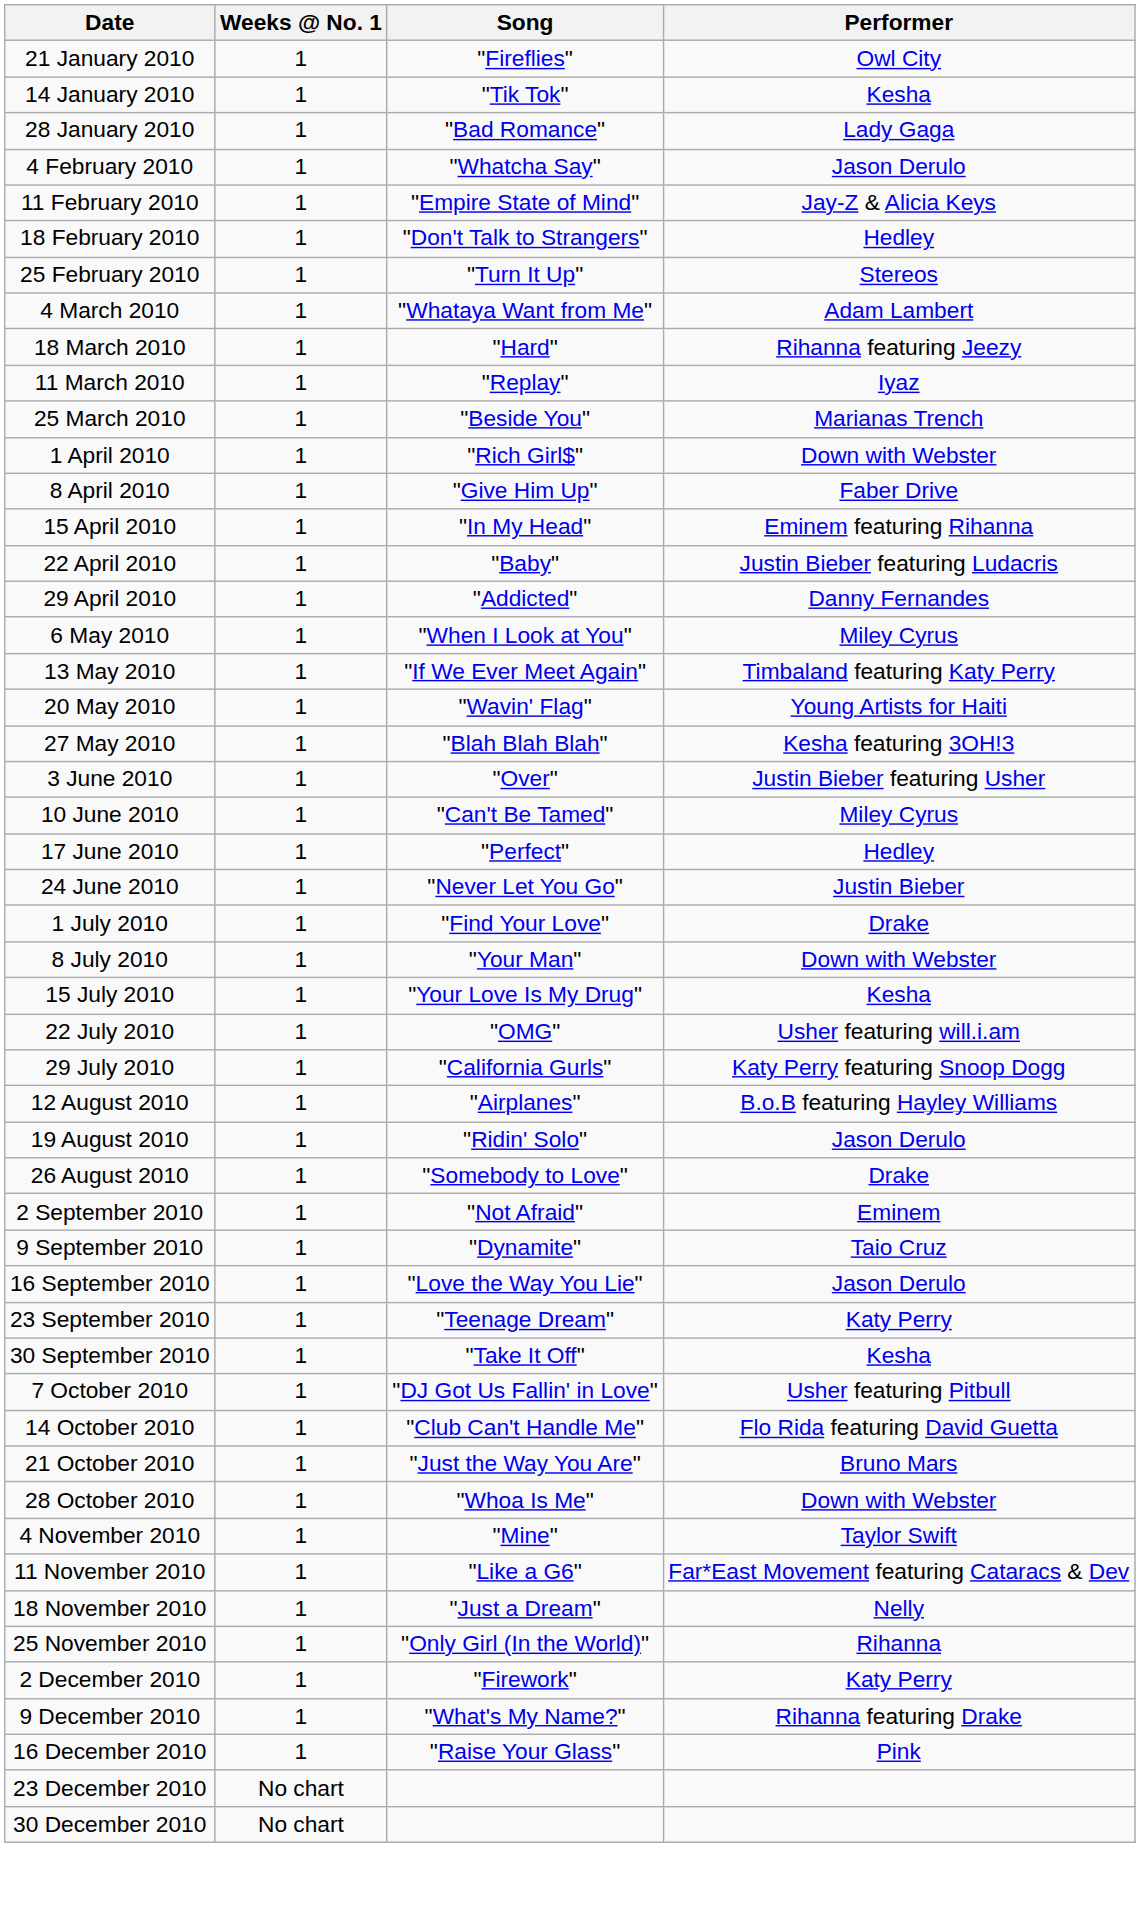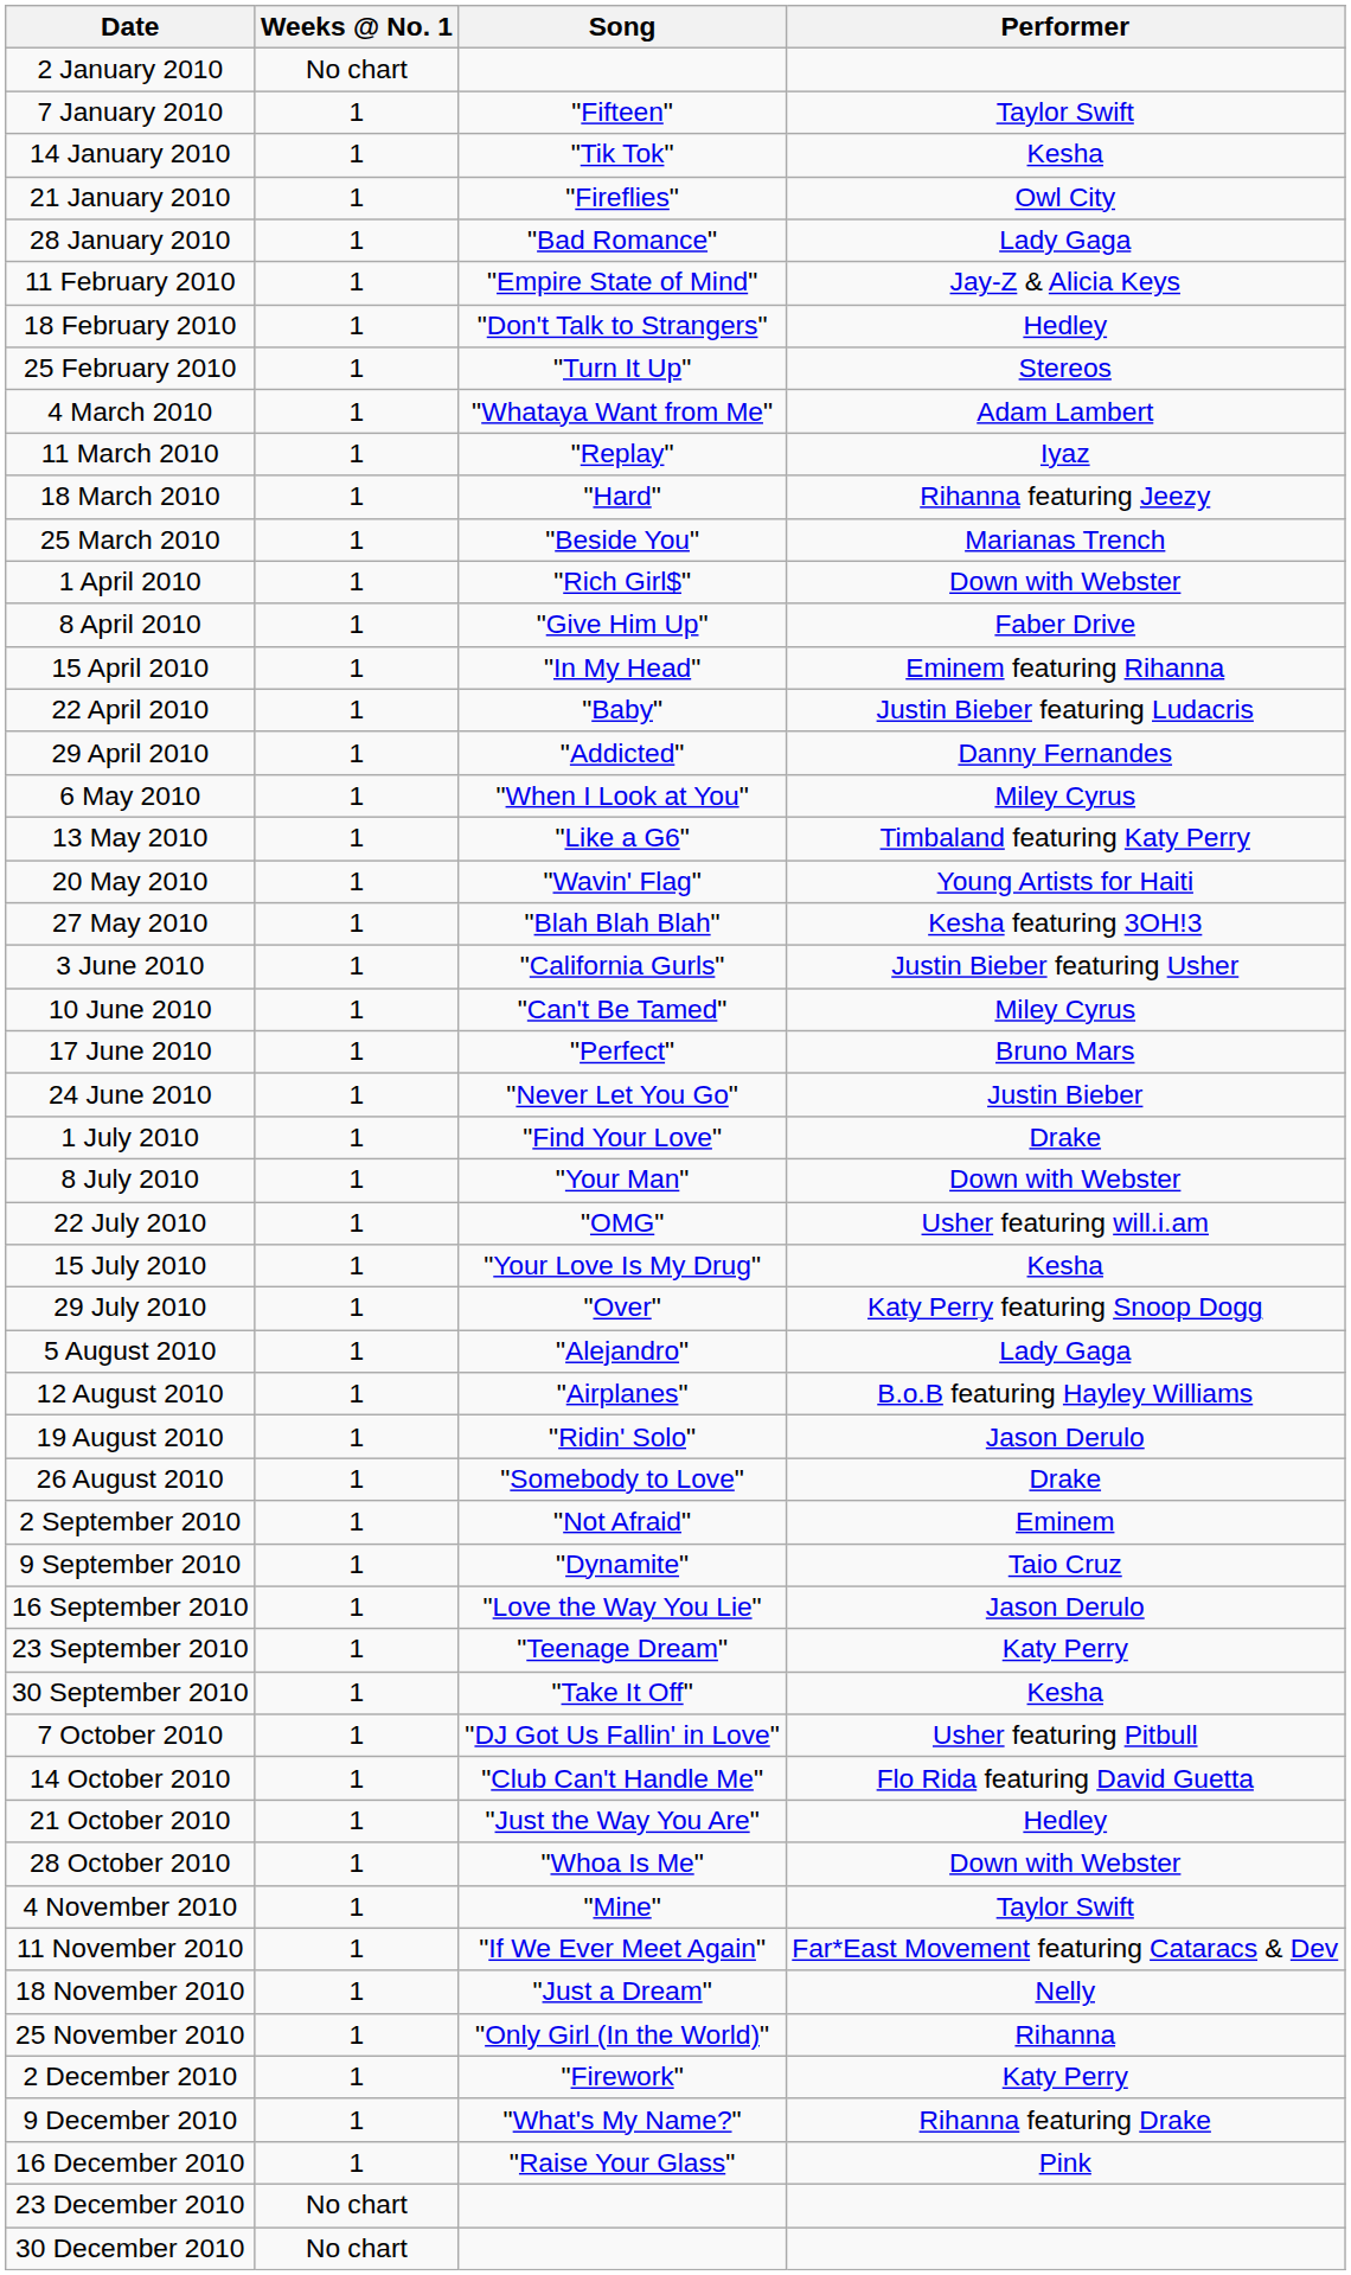+ row: 2 January 2010 | No chart
+ row: 7 January 2010 | 1 | "Fifteen" | Taylor Swift
rows swapped: 14 January 2010 <-> 21 January 2010
- row: 4 February 2010 | 1 | "Whatcha Say" | Jason Derulo
rows swapped: 11 March 2010 <-> 18 March 2010
13 May 2010 | Song: "If We Ever Meet Again" -> "Like a G6"
3 June 2010 | Song: "Over" -> "California Gurls"
17 June 2010 | Performer: Hedley -> Bruno Mars
rows swapped: 15 July 2010 <-> 22 July 2010
29 July 2010 | Song: "California Gurls" -> "Over"
+ row: 5 August 2010 | 1 | "Alejandro" | Lady Gaga
21 October 2010 | Performer: Bruno Mars -> Hedley
11 November 2010 | Song: "Like a G6" -> "If We Ever Meet Again"
